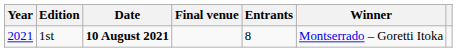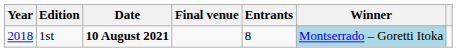1st | Year: 2021 -> 2018
1st | Winner: no background -> lightblue background
